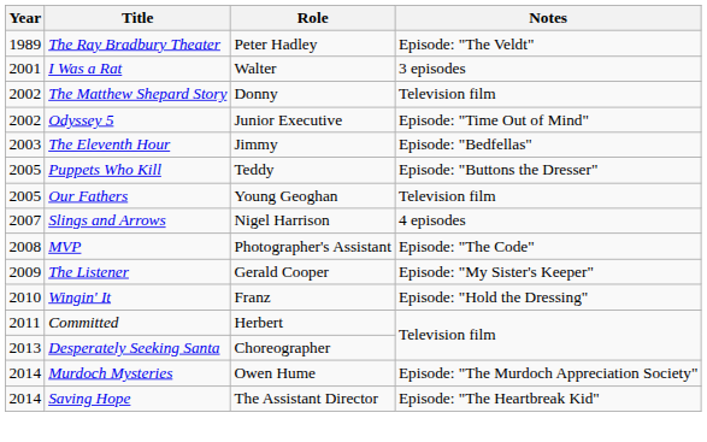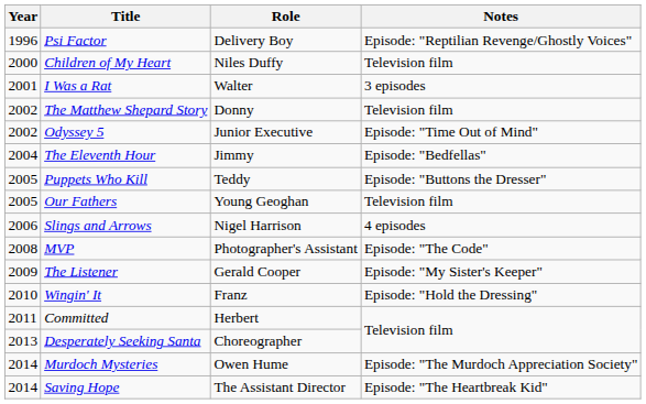- row: 1989 | The Ray Bradbury Theater | Peter Hadley | Episode: "The Veldt"
+ row: 1996 | Psi Factor | Delivery Boy | Episode: "Reptilian Revenge/Ghostly Voices"
+ row: 2000 | Children of My Heart | Niles Duffy | Television film
The Eleventh Hour | Year: 2003 -> 2004
Slings and Arrows | Year: 2007 -> 2006
